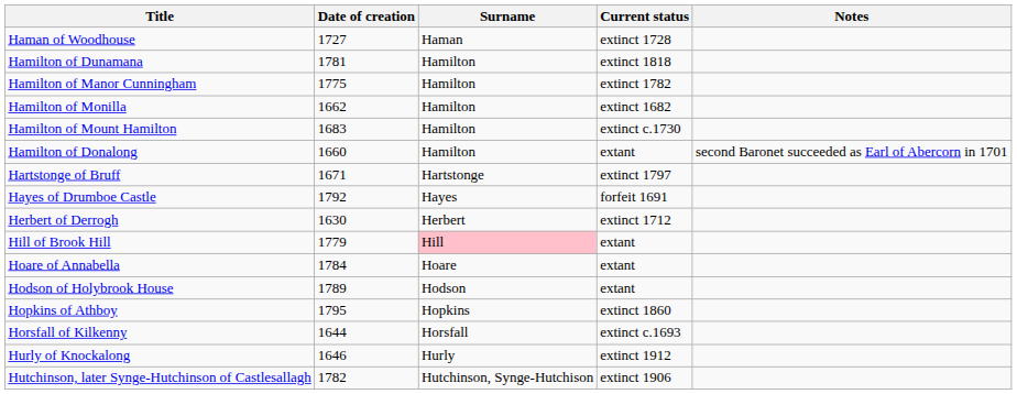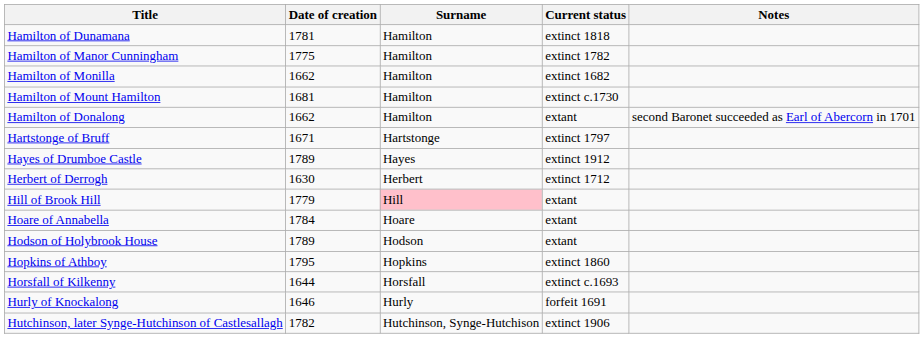- row: Haman of Woodhouse | 1727 | Haman | extinct 1728
Hamilton of Mount Hamilton | Date of creation: 1683 -> 1681
Hamilton of Donalong | Date of creation: 1660 -> 1662
Hayes of Drumboe Castle | Date of creation: 1792 -> 1789
Hayes of Drumboe Castle | Current status: forfeit 1691 -> extinct 1912
Hurly of Knockalong | Current status: extinct 1912 -> forfeit 1691
